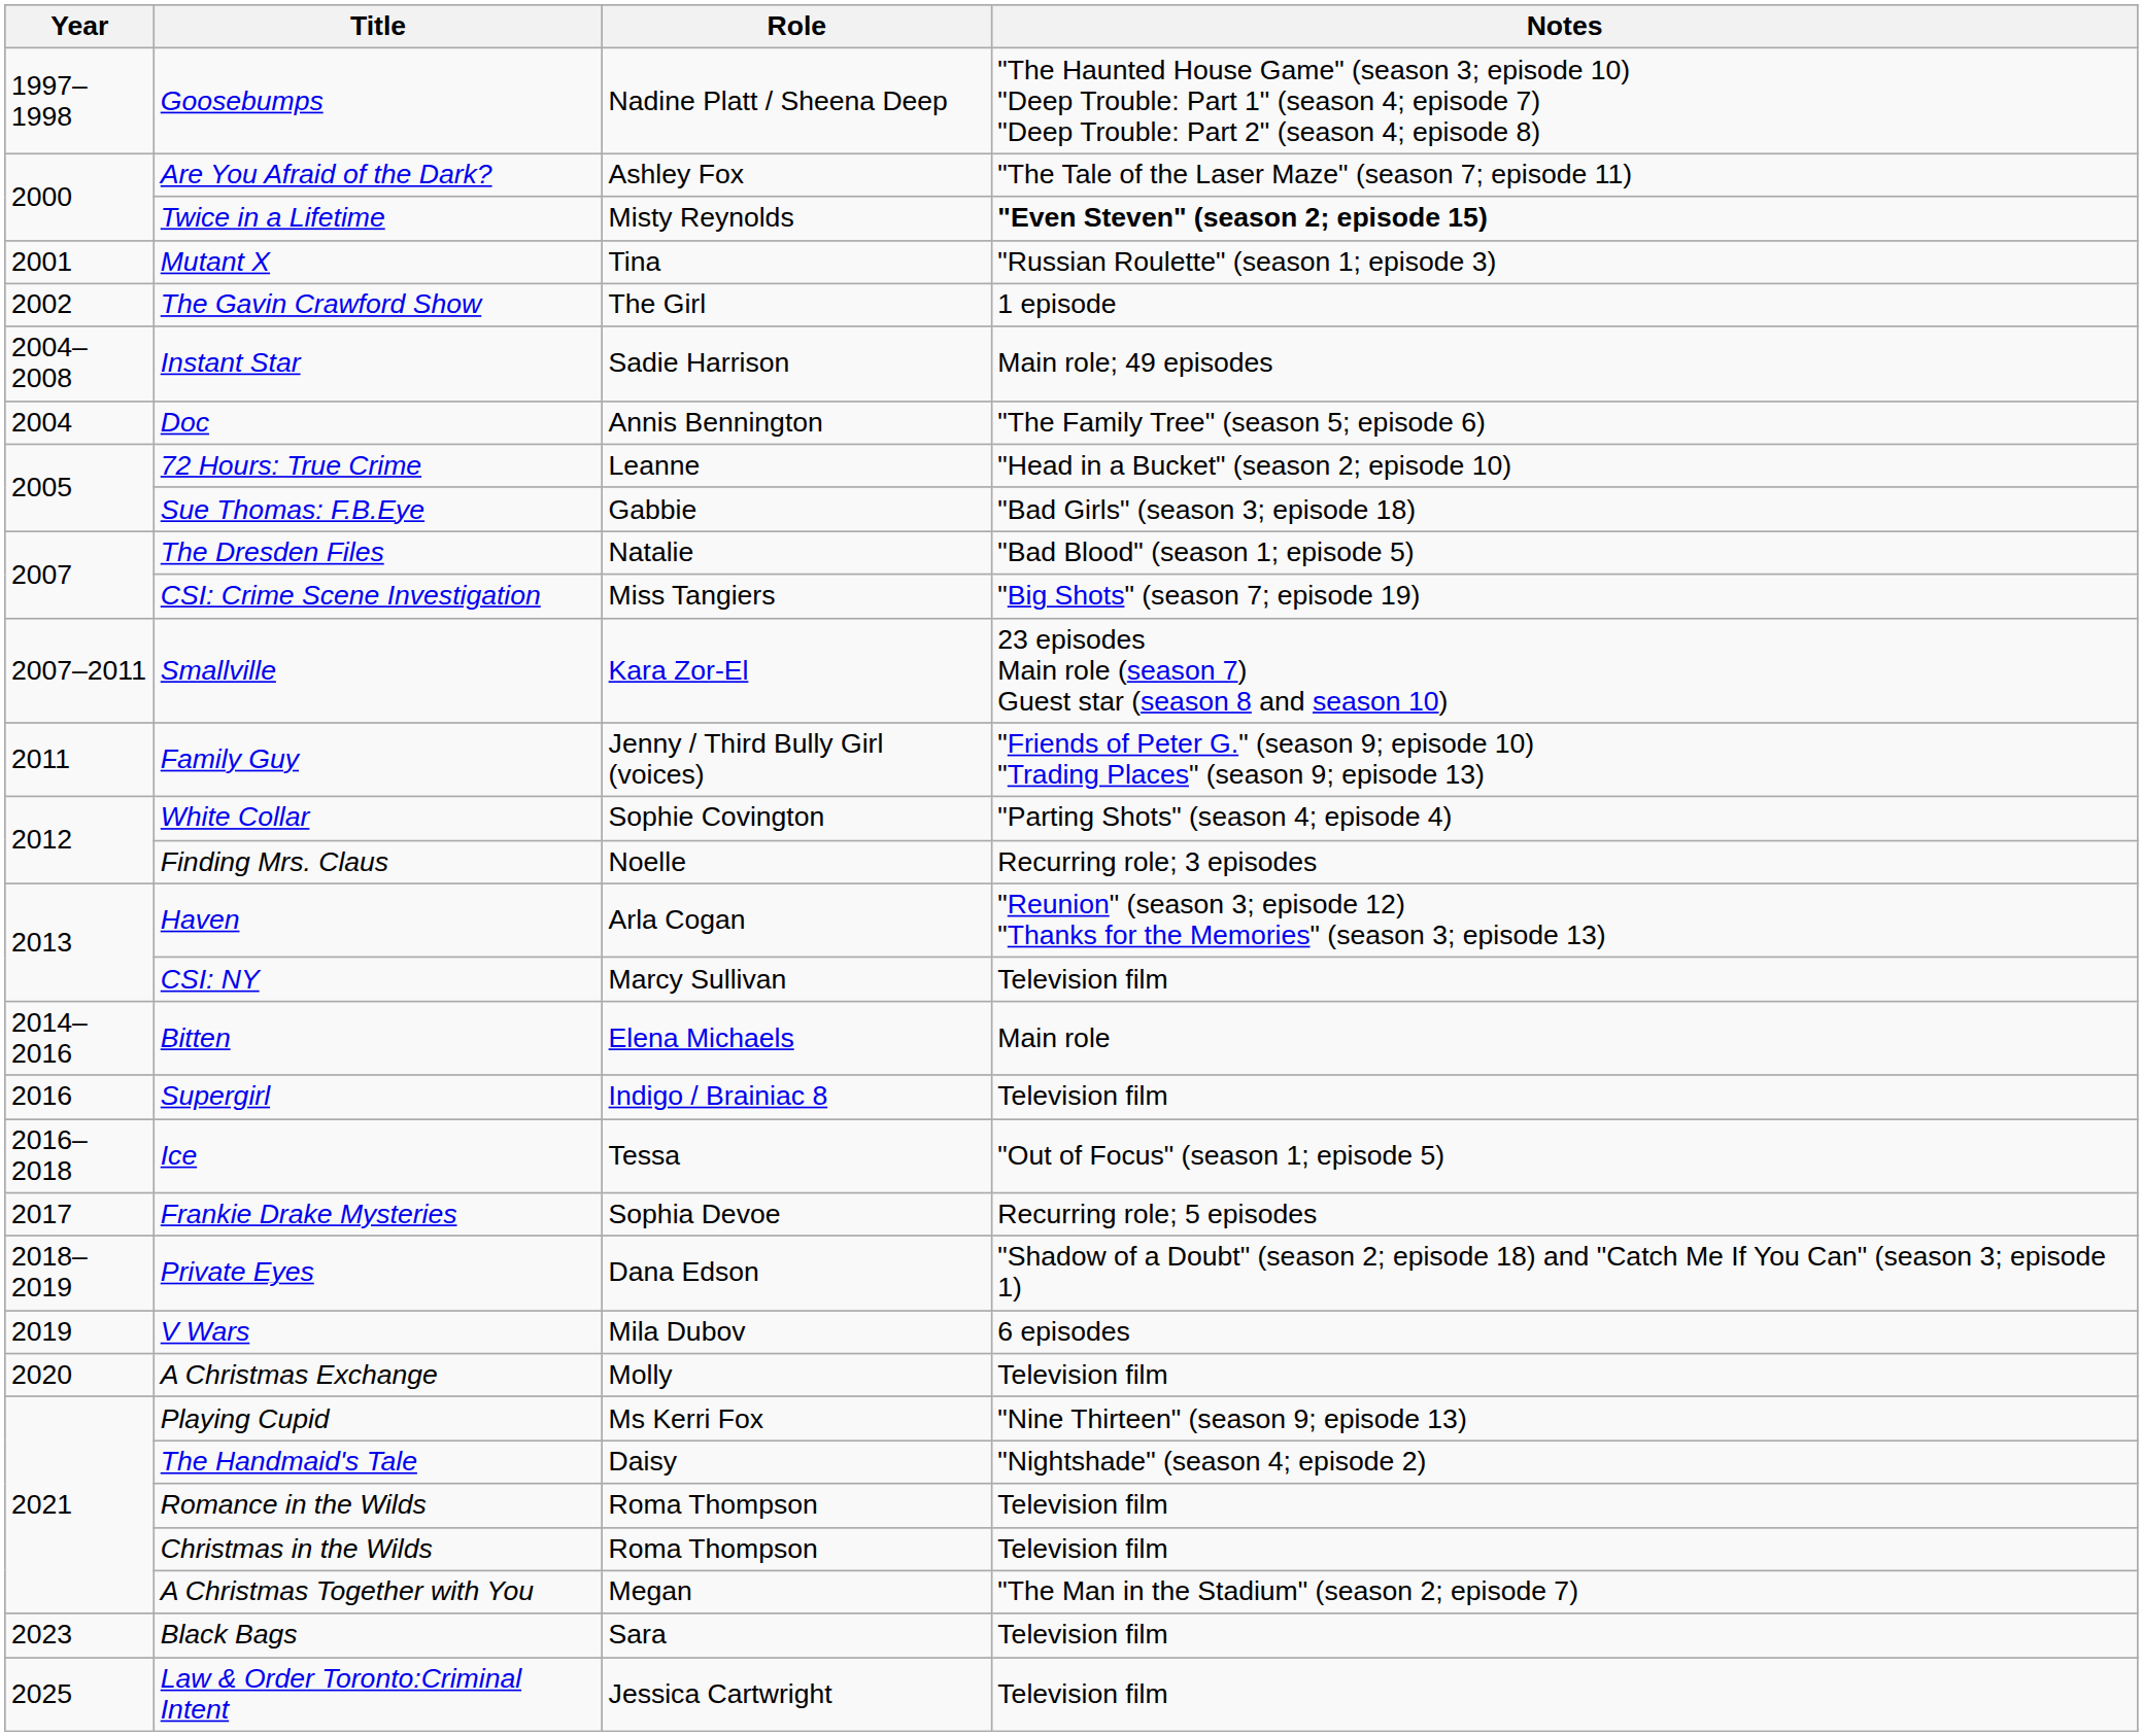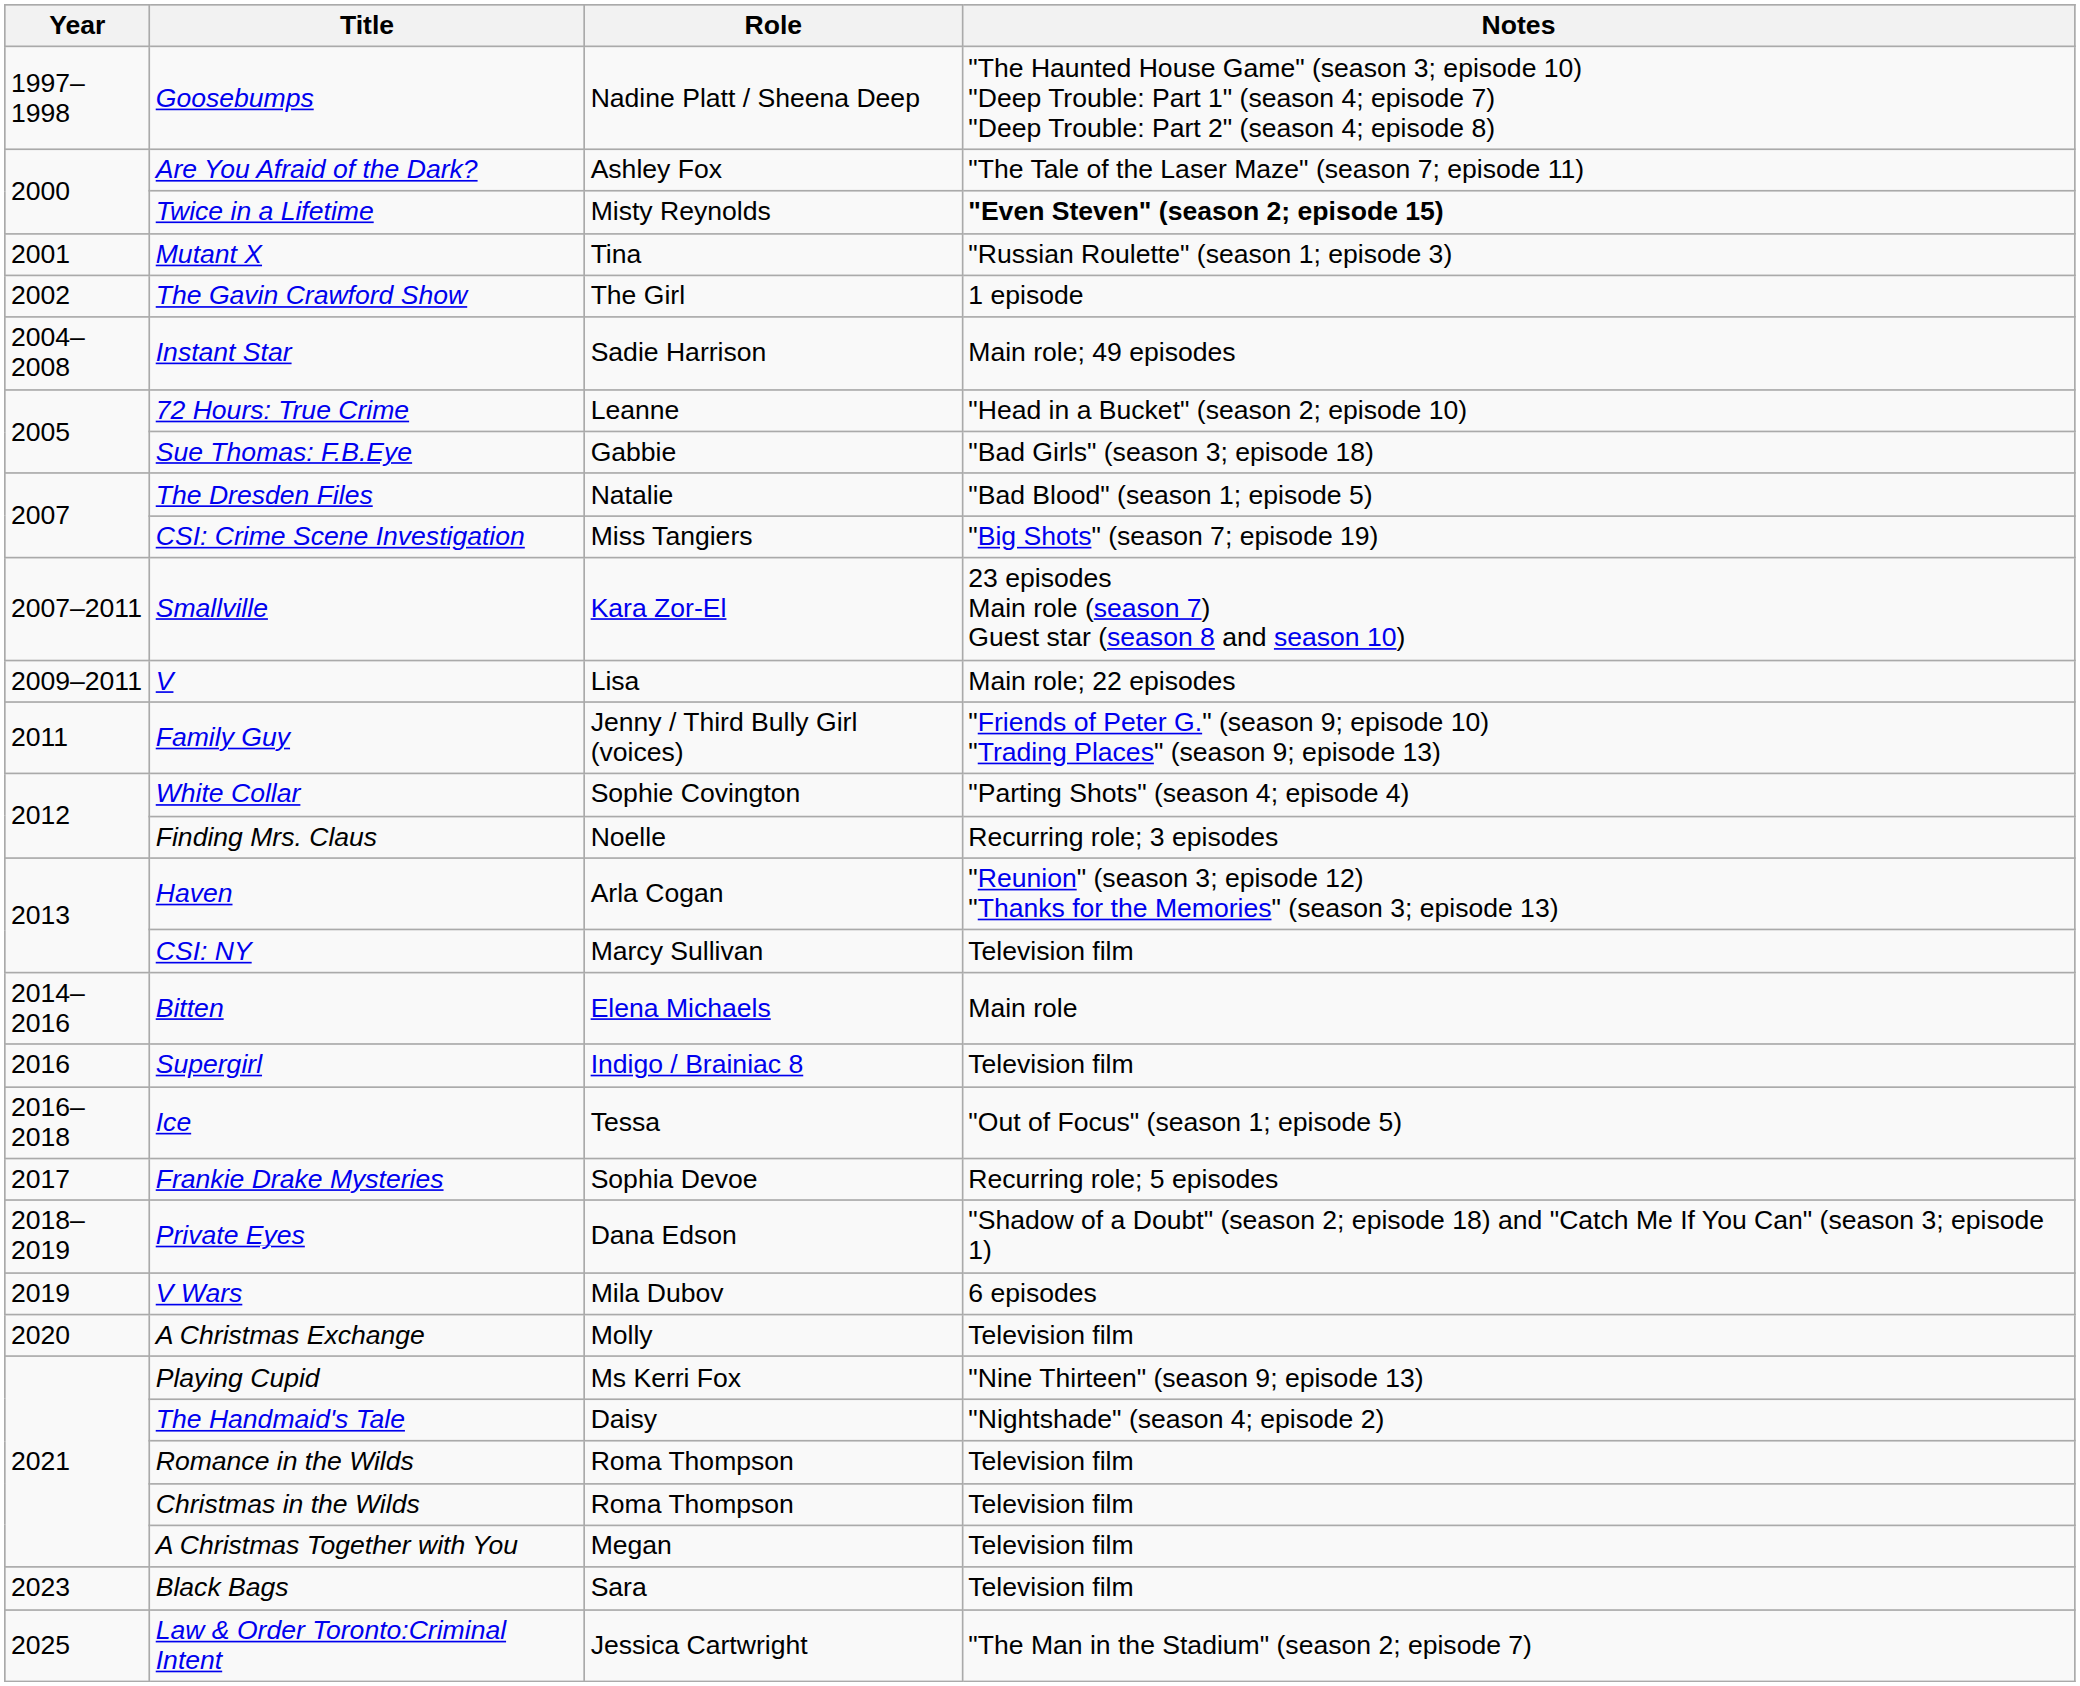- row: 2004 | Doc | Annis Bennington | "The Family Tree" (season 5; episode 6)
+ row: 2009–2011 | V | Lisa | Main role; 22 episodes
A Christmas Together with You | Notes: "The Man in the Stadium" (season 2; episode 7) -> Television film
Law & Order Toronto:Criminal Intent | Notes: Television film -> "The Man in the Stadium" (season 2; episode 7)
